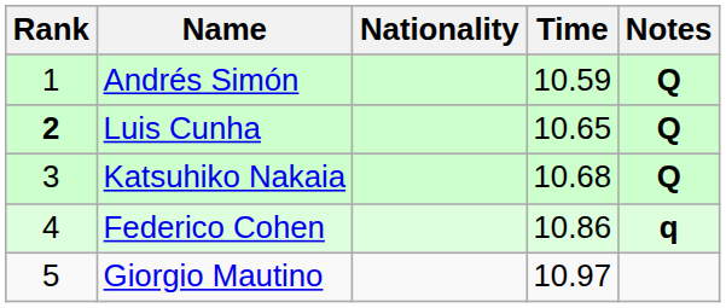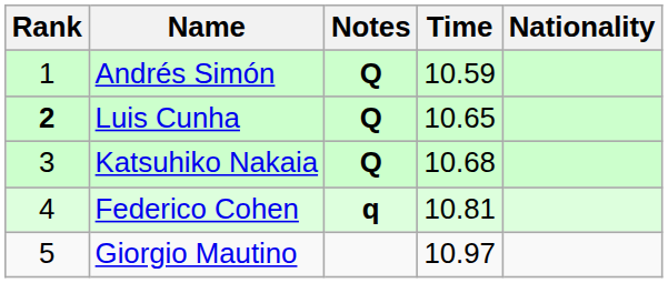columns swapped: Nationality <-> Notes
Federico Cohen | Time: 10.86 -> 10.81
